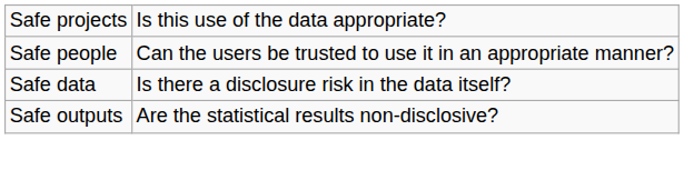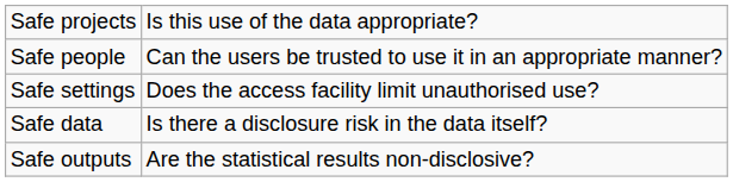+ row: Safe settings | Does the access facility limit unauthorised use?
